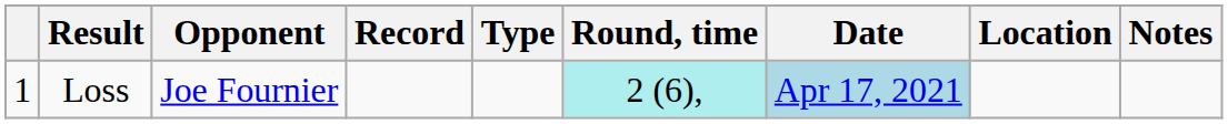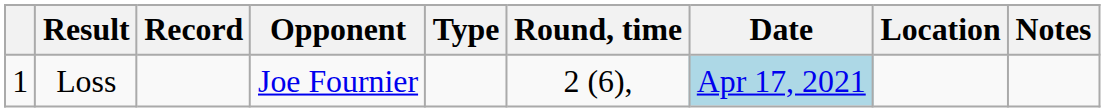columns swapped: Record <-> Opponent
Loss | Round, time: paleturquoise background -> no background
